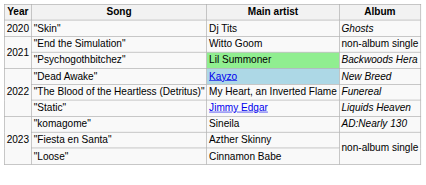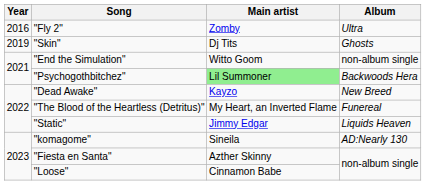+ row: 2016 | "Fly 2" | Zomby | Ultra
"Skin" | Year: 2020 -> 2019
"Dead Awake" | Main artist: lightblue background -> no background
